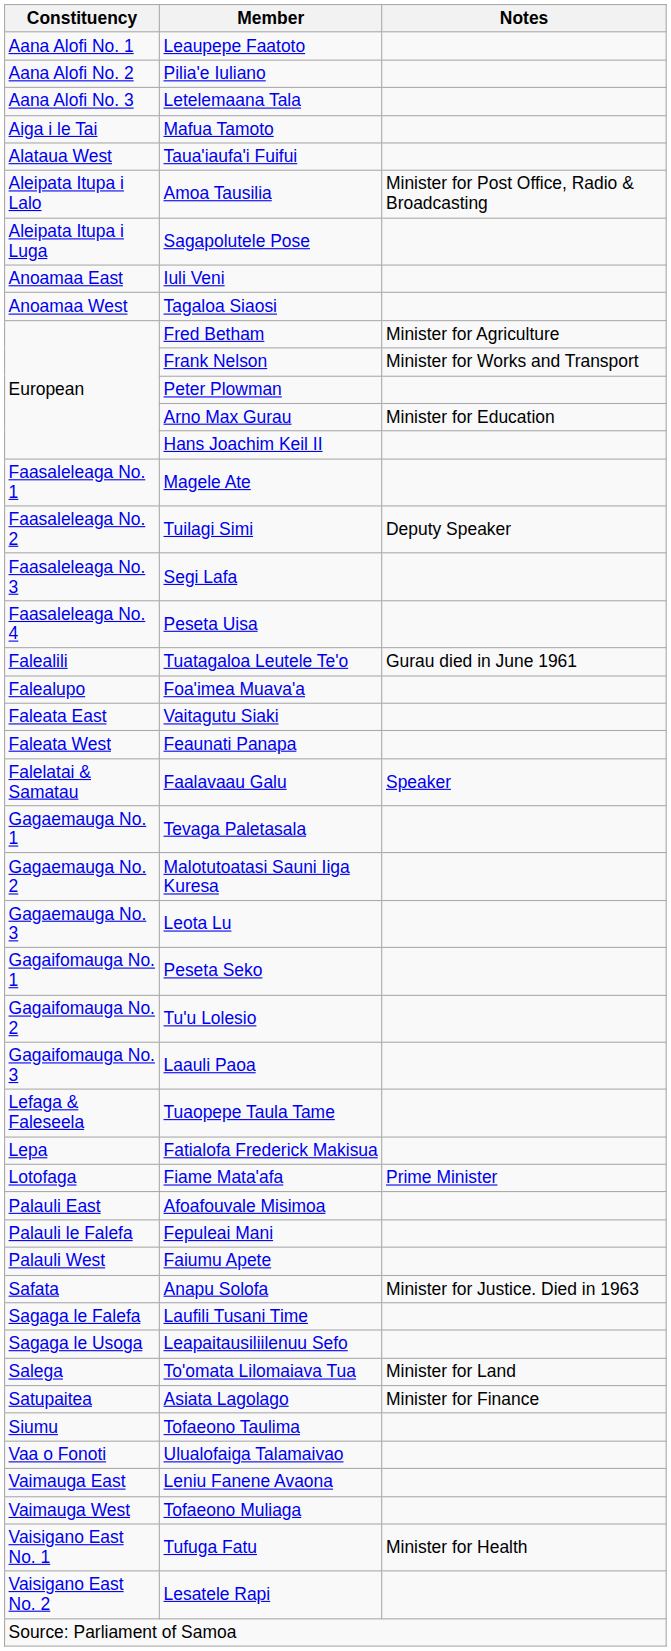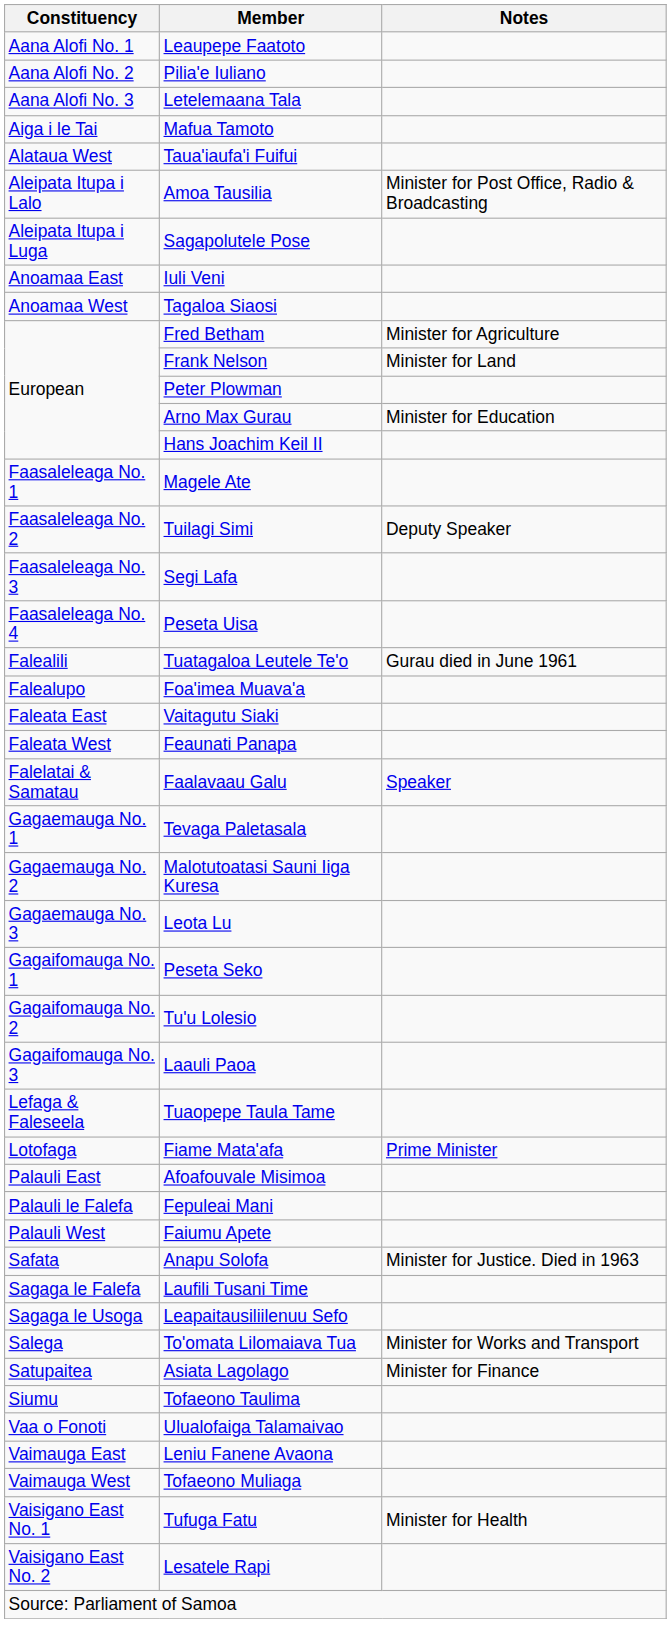Frank Nelson | Notes: Minister for Works and Transport -> Minister for Land
- row: Lepa | Fatialofa Frederick Makisua
To'omata Lilomaiava Tua | Notes: Minister for Land -> Minister for Works and Transport
